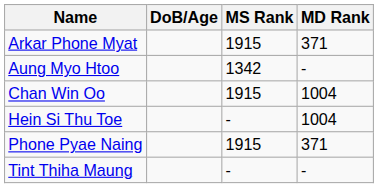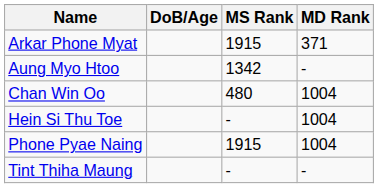Chan Win Oo | MS Rank: 1915 -> 480
Phone Pyae Naing | MD Rank: 371 -> 1004
